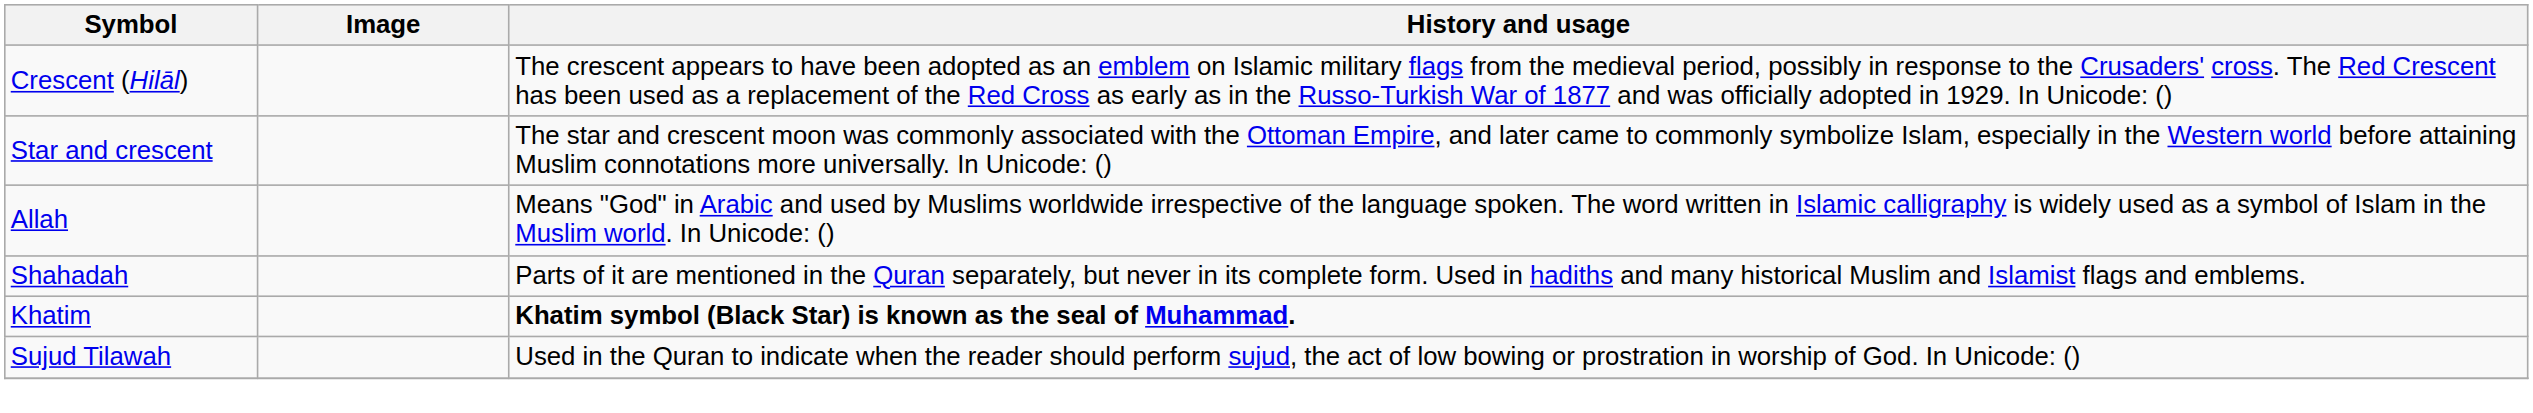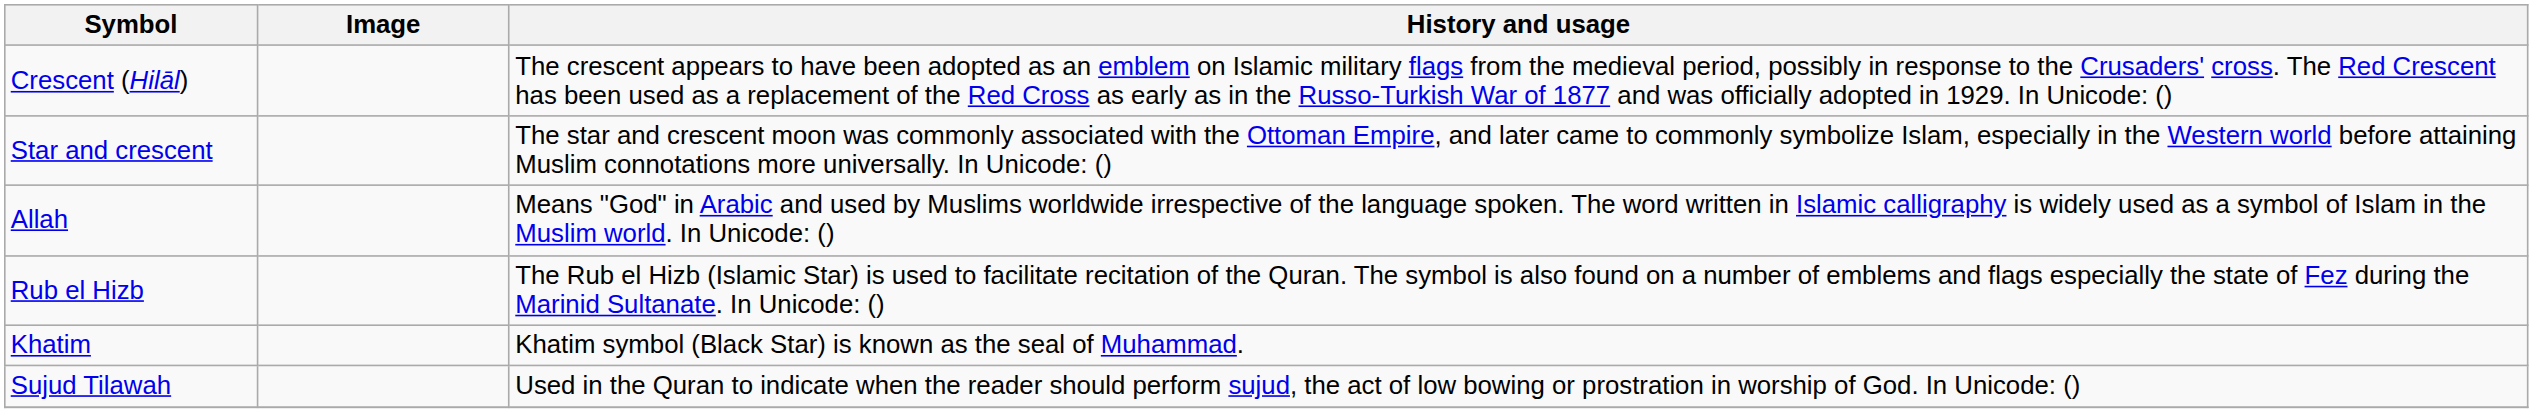- row: Shahadah | Parts of it are mentioned in the Quran separately, but never in its complete form. Used in hadiths and many historical Muslim and Islamist flags and emblems.
+ row: Rub el Hizb | The Rub el Hizb (Islamic Star) is used to facilitate recitation of the Quran. The symbol is also found on a number of emblems and flags especially the state of Fez during the Marinid Sultanate. In Unicode: ()
Khatim | History and usage: bold -> normal
